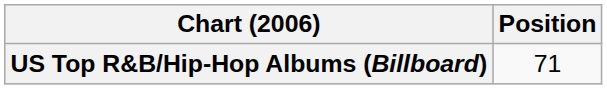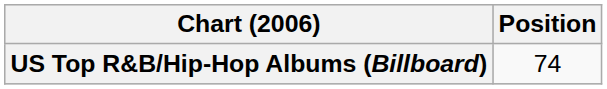US Top R&B/Hip-Hop Albums (Billboard) | Position: 71 -> 74
